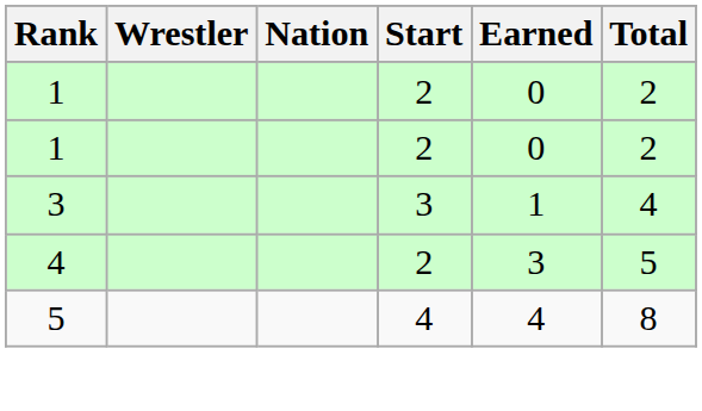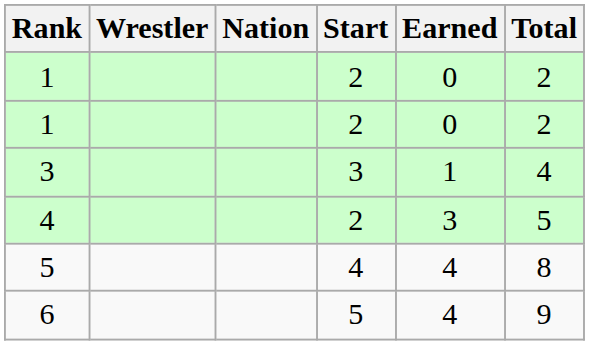+ row: 6 | 5 | 4 | 9
